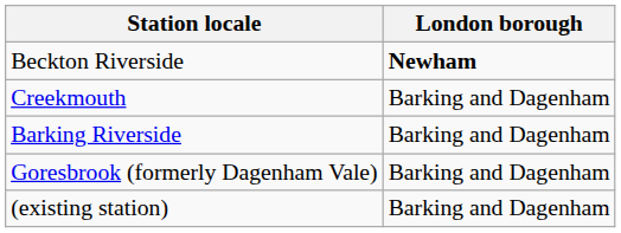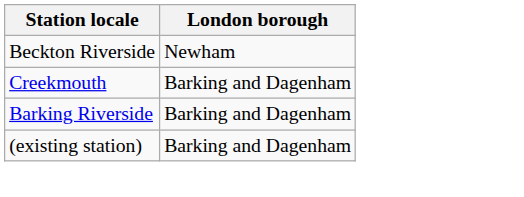Beckton Riverside | London borough: bold -> normal
- row: Goresbrook (formerly Dagenham Vale) | Barking and Dagenham
